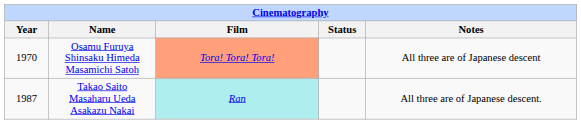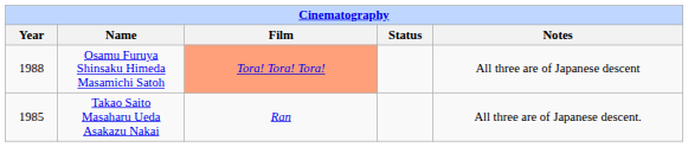Osamu Furuya Shinsaku Himeda Masamichi Satoh | Year: 1970 -> 1988
Takao Saito Masaharu Ueda Asakazu Nakai | Year: 1987 -> 1985
Takao Saito Masaharu Ueda Asakazu Nakai | Film: paleturquoise background -> no background
